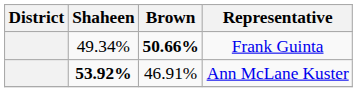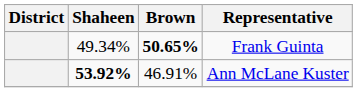Frank Guinta | Brown: 50.66% -> 50.65%
